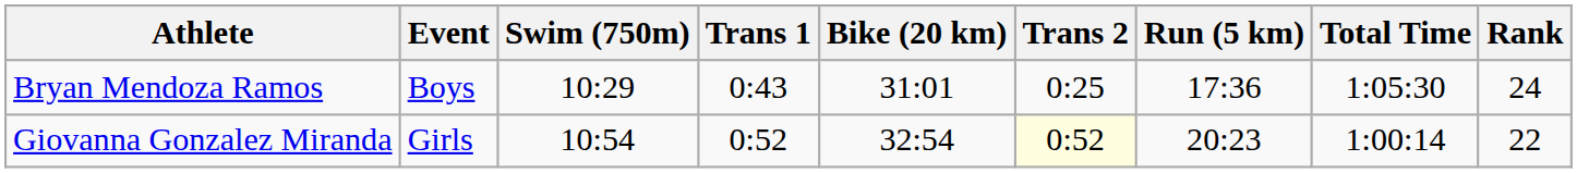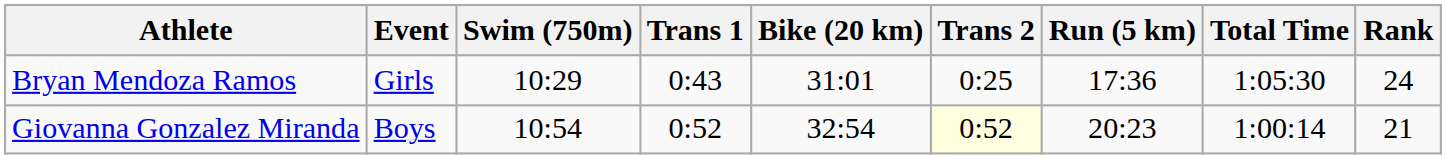Bryan Mendoza Ramos | Event: Boys -> Girls
Giovanna Gonzalez Miranda | Event: Girls -> Boys
Giovanna Gonzalez Miranda | Rank: 22 -> 21
